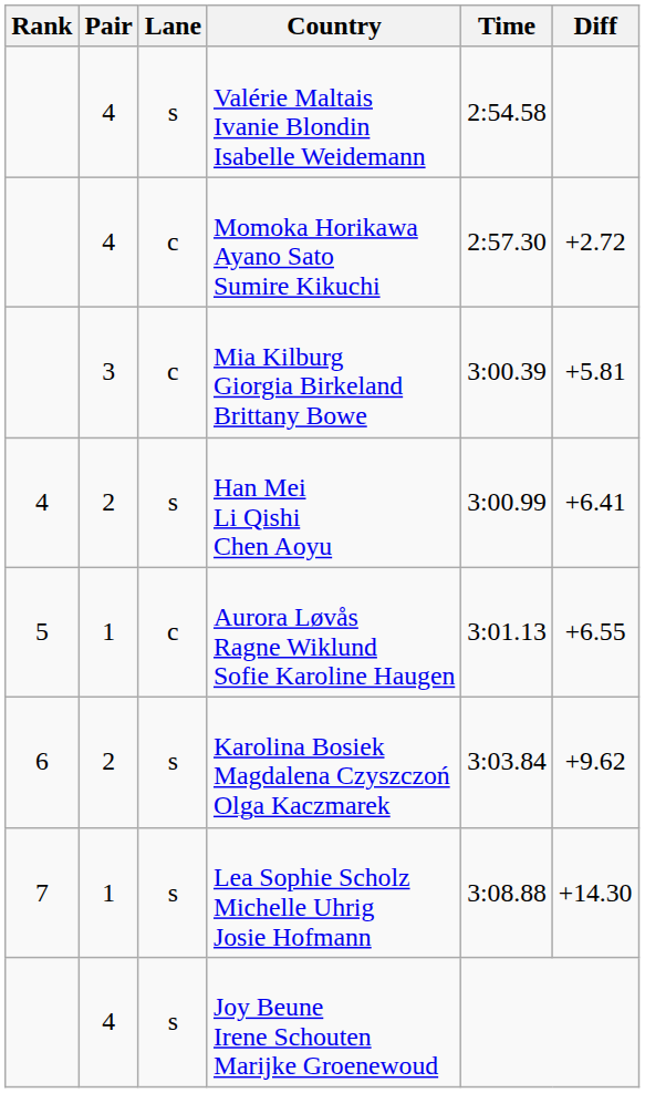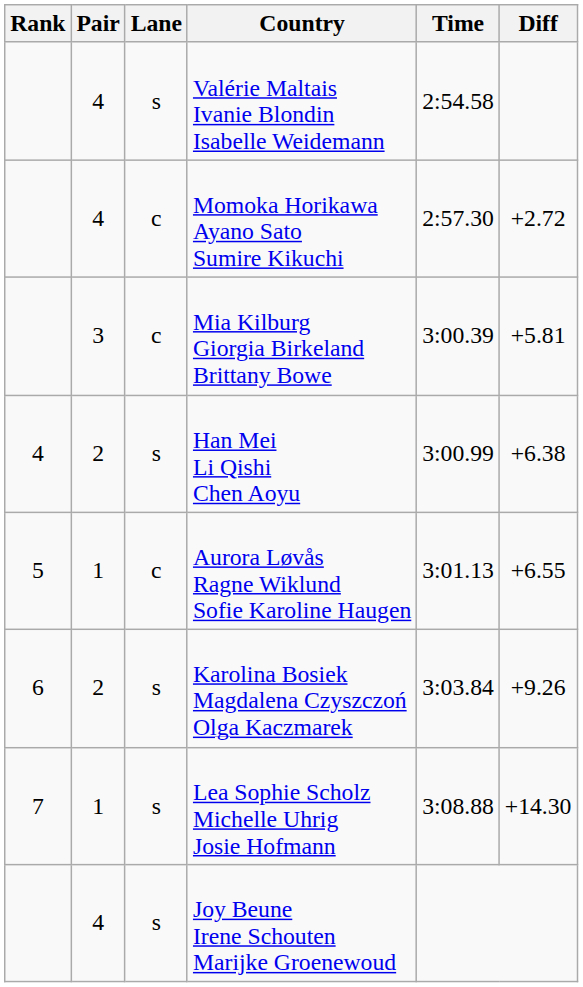Han Mei Li Qishi Chen Aoyu | Diff: +6.41 -> +6.38
Karolina Bosiek Magdalena Czyszczoń Olga Kaczmarek | Diff: +9.62 -> +9.26
